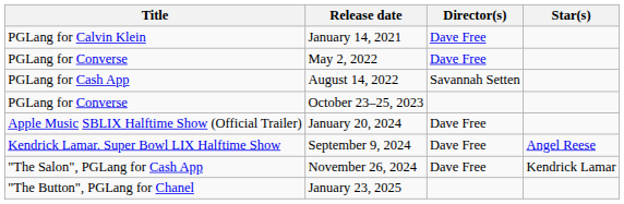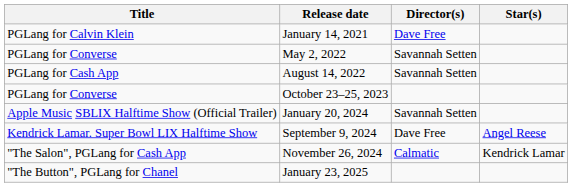May 2, 2022 | Director(s): Dave Free -> Savannah Setten
January 20, 2024 | Director(s): Dave Free -> Savannah Setten
November 26, 2024 | Director(s): Dave Free -> Calmatic
